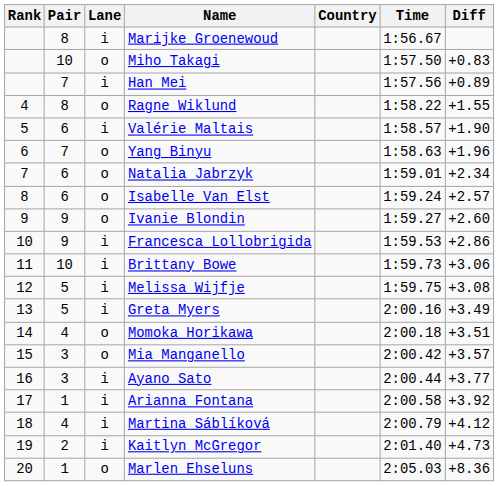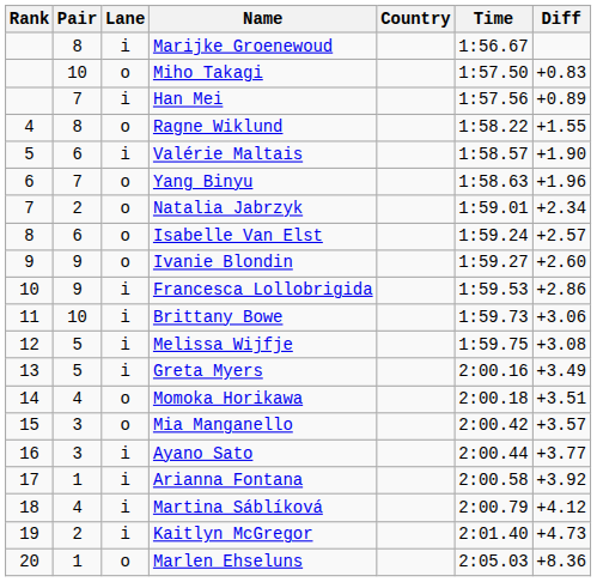Natalia Jabrzyk | Pair: 6 -> 2
